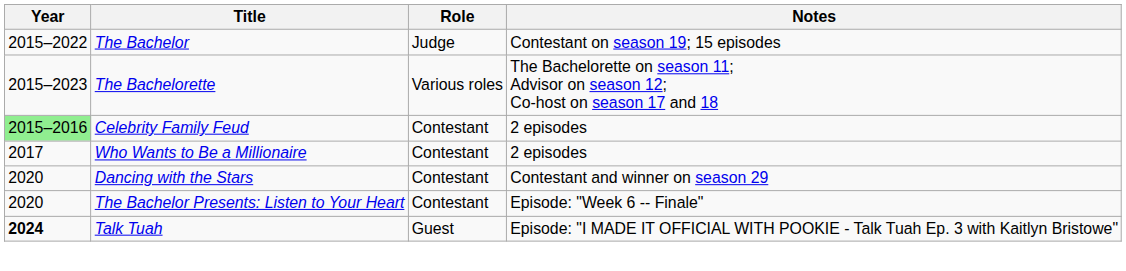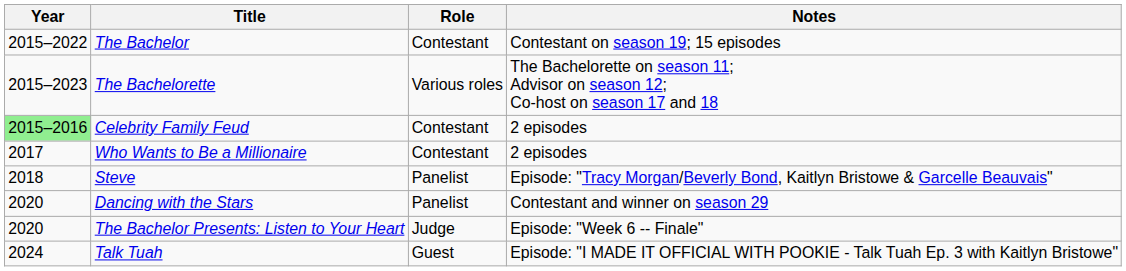The Bachelor | Role: Judge -> Contestant
+ row: 2018 | Steve | Panelist | Episode: "Tracy Morgan/Beverly Bond, Kaitlyn Bristowe & Garcelle Beauvais"
Dancing with the Stars | Role: Contestant -> Panelist
The Bachelor Presents: Listen to Your Heart | Role: Contestant -> Judge
Talk Tuah | Year: bold -> normal
